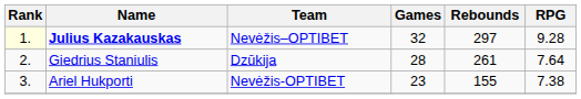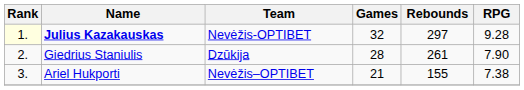Julius Kazakauskas | Team: Nevėžis–OPTIBET -> Nevėžis-OPTIBET
Giedrius Staniulis | RPG: 7.64 -> 7.90
Ariel Hukporti | Team: Nevėžis-OPTIBET -> Nevėžis–OPTIBET
Ariel Hukporti | Games: 23 -> 21
